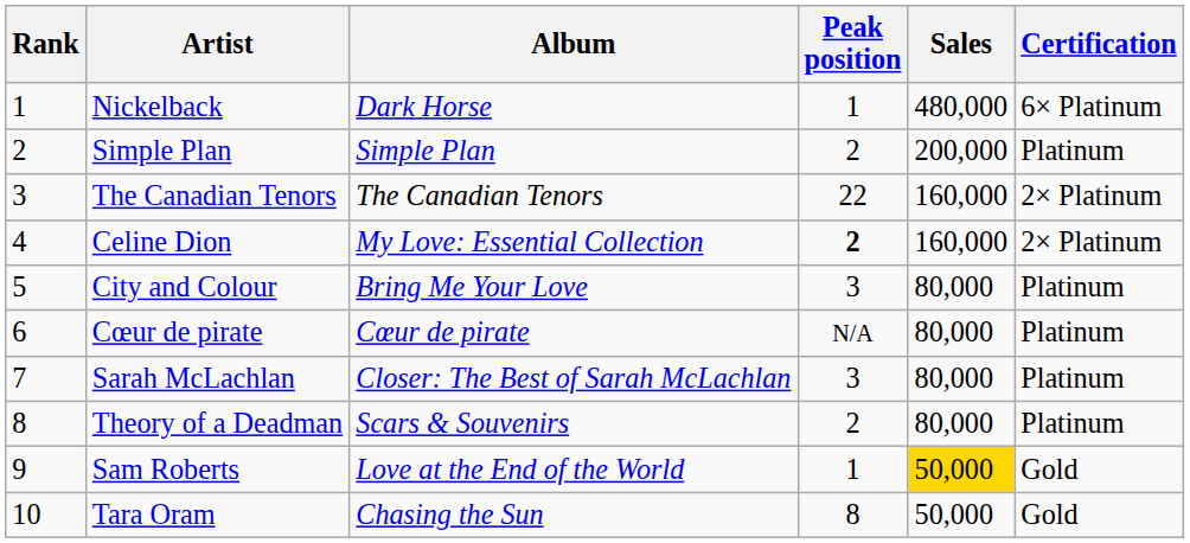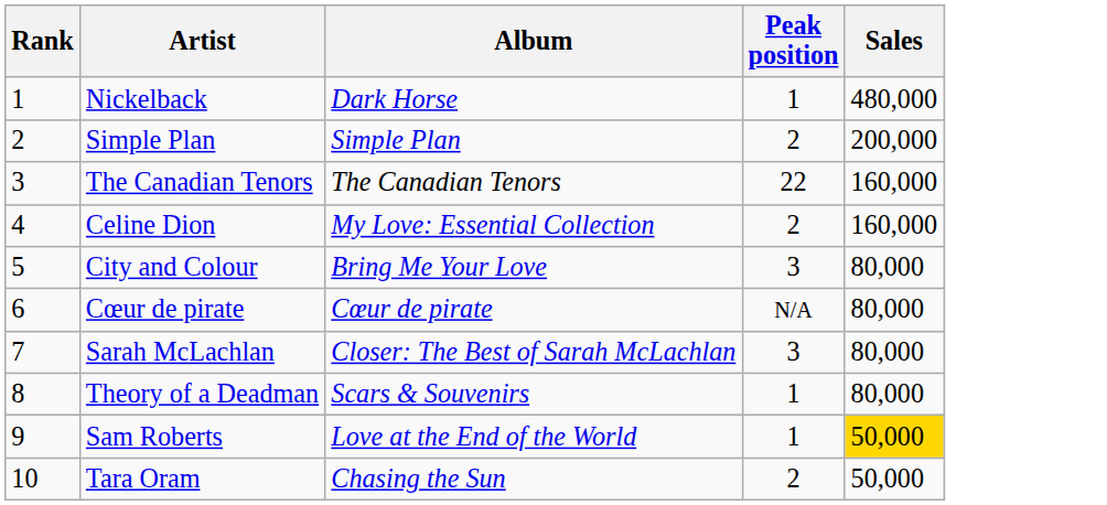- column: Certification | 6× Platinum | Platinum | 2× Platinum | 2× Platinum | Platinum | Platinum | Platinum | Platinum | Gold | Gold
Celine Dion | Peak position: bold -> normal
Theory of a Deadman | Peak position: 2 -> 1
Tara Oram | Peak position: 8 -> 2
